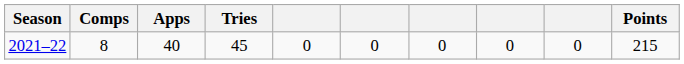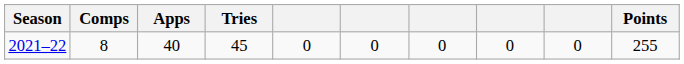2021–22 | Points: 215 -> 255
